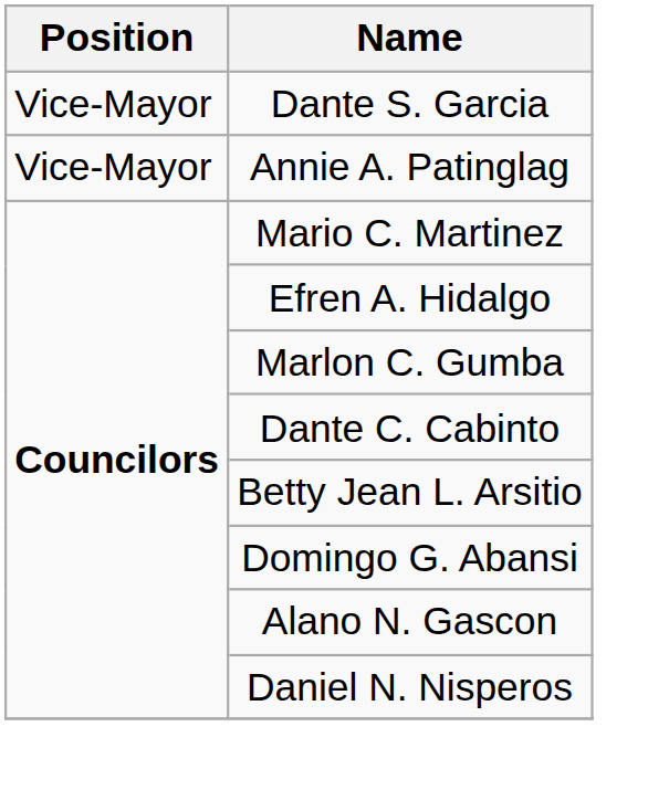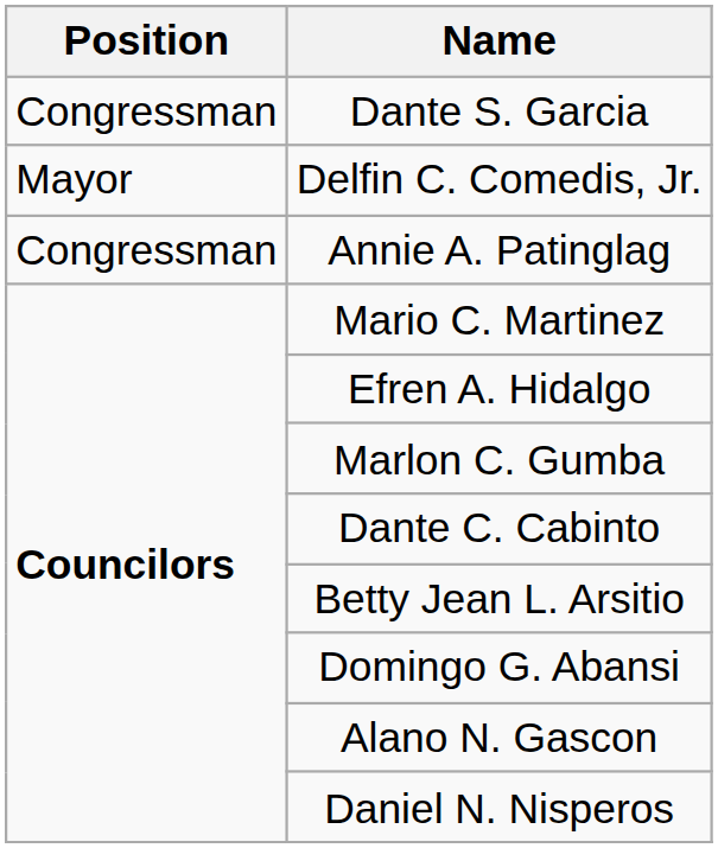Dante S. Garcia | Position: Vice-Mayor -> Congressman
+ row: Mayor | Delfin C. Comedis, Jr.
Annie A. Patinglag | Position: Vice-Mayor -> Congressman
